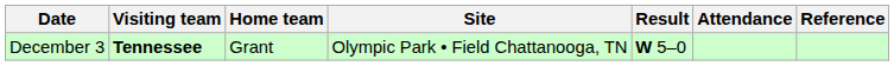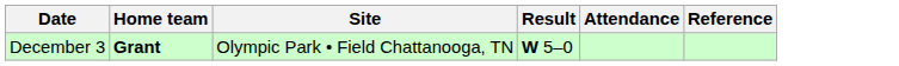- column: Visiting team | Tennessee
December 3 | Home team: normal -> bold
